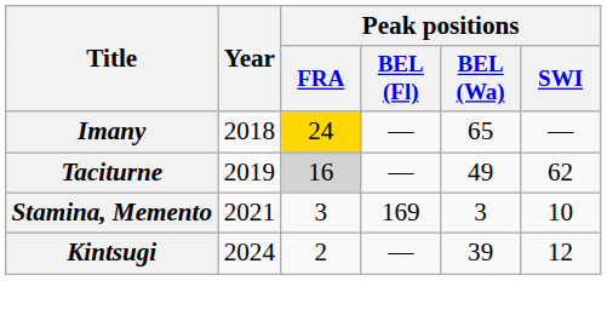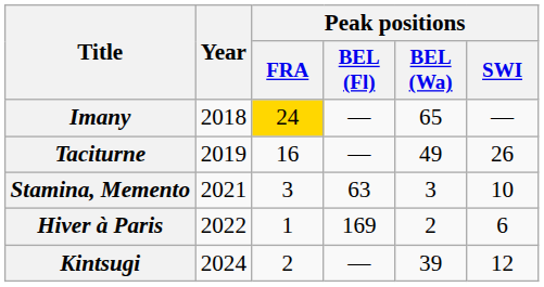Taciturne | Peak positions / FRA: lightgrey background -> no background
Taciturne | Peak positions / SWI: 62 -> 26
Stamina, Memento | Peak positions / BEL (Fl): 169 -> 63
+ row: Hiver à Paris | 2022 | 1 | 169 | 2 | 6
